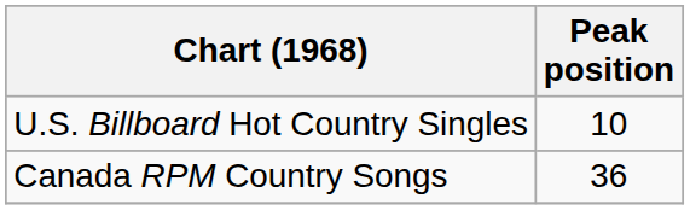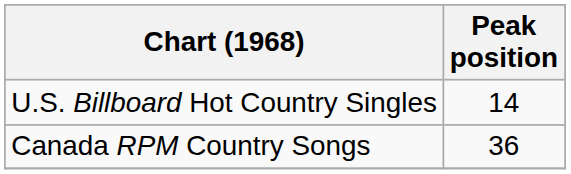U.S. Billboard Hot Country Singles | Peak position: 10 -> 14
